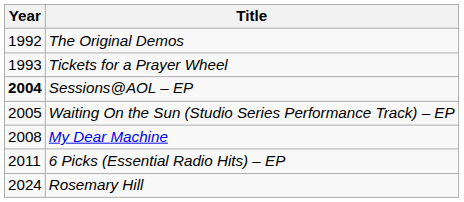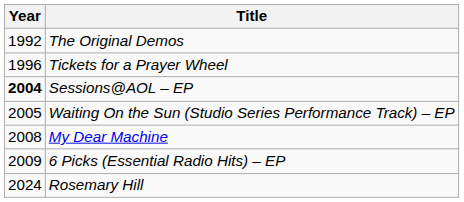Tickets for a Prayer Wheel | Year: 1993 -> 1996
6 Picks (Essential Radio Hits) – EP | Year: 2011 -> 2009
